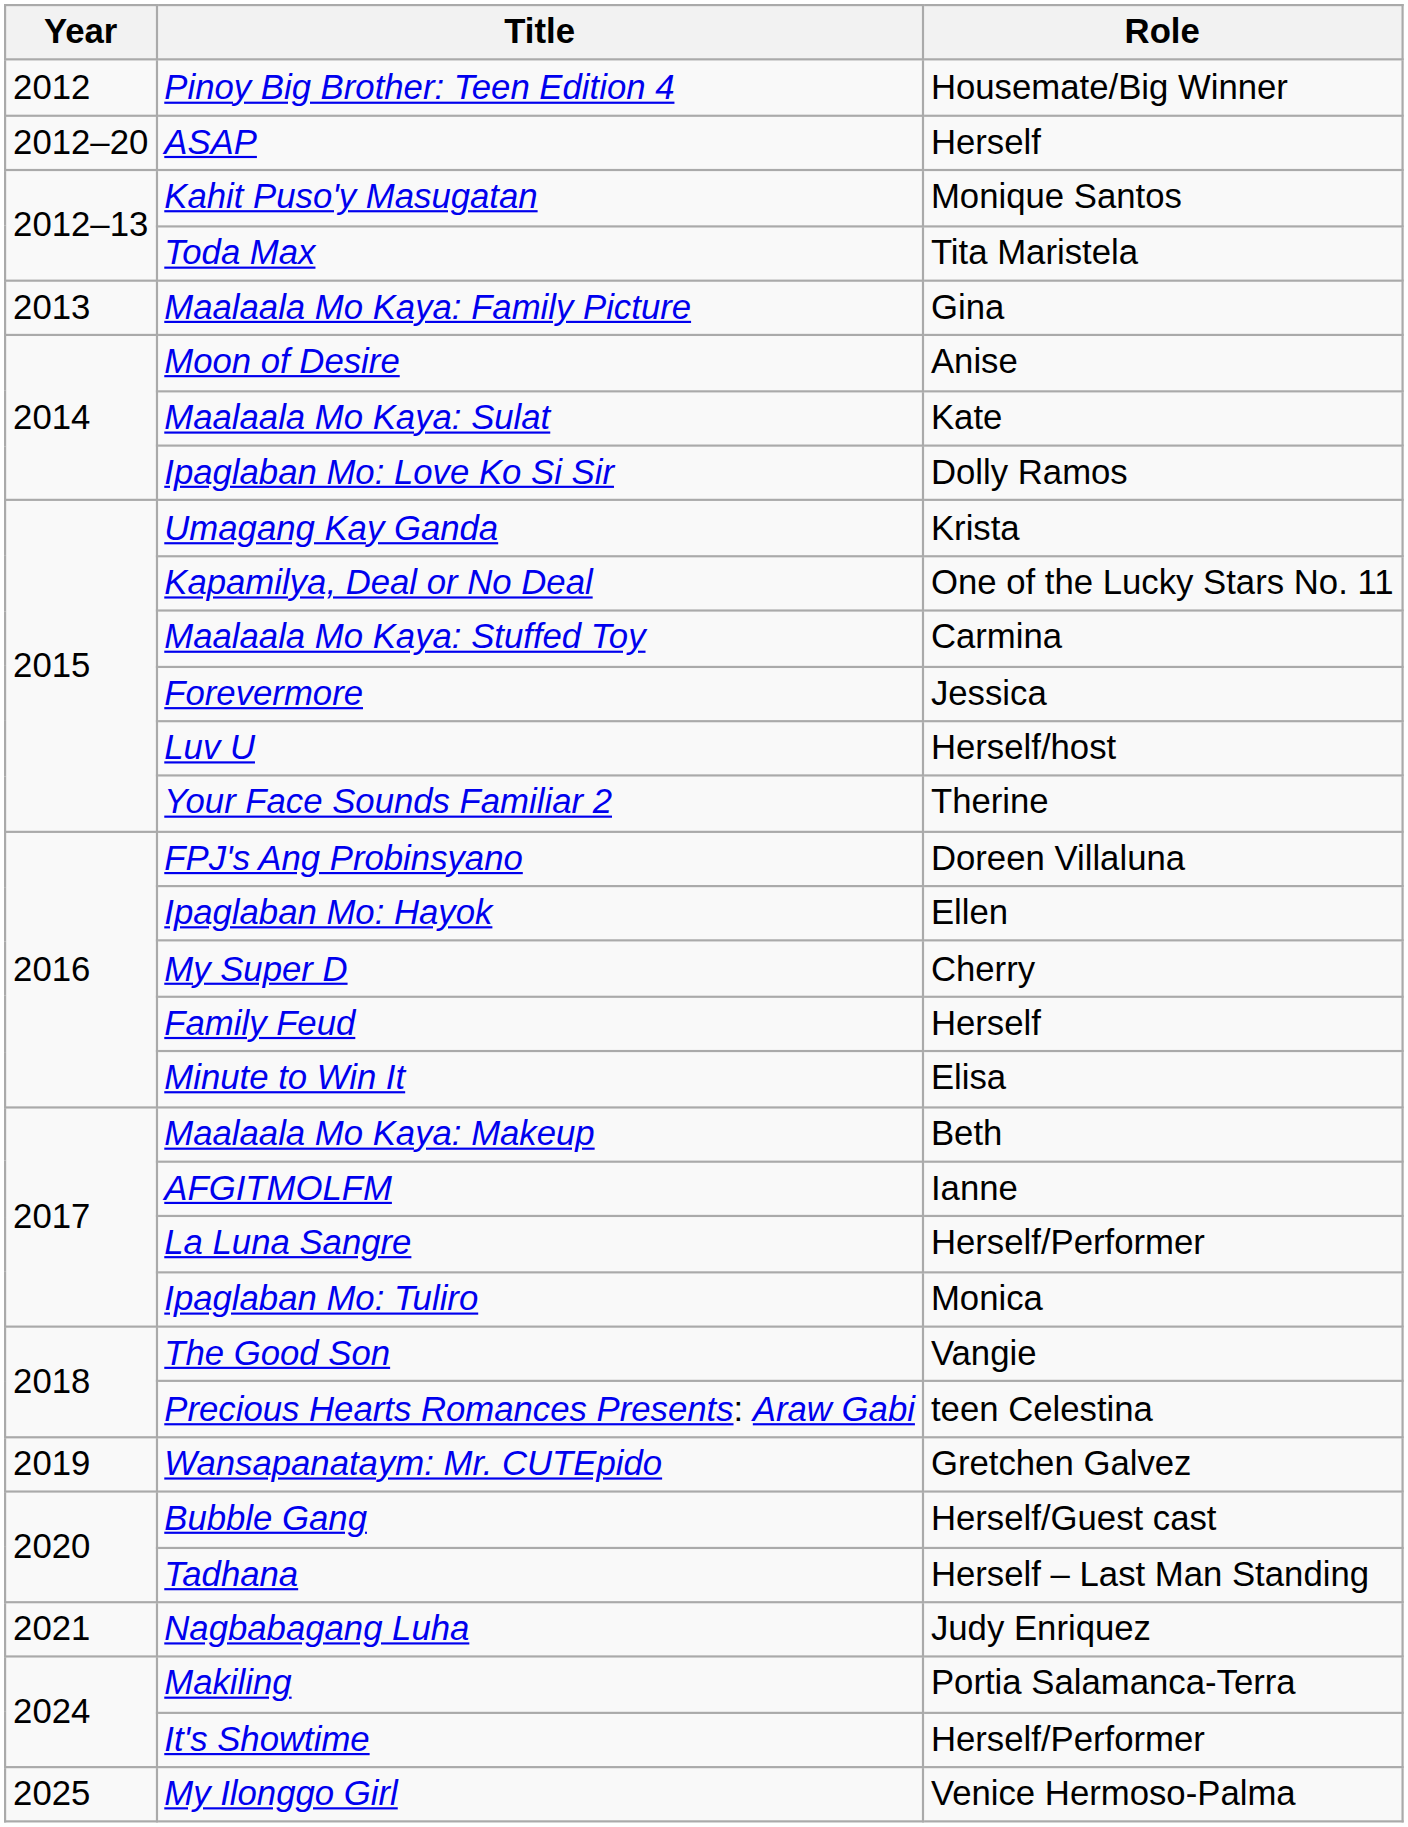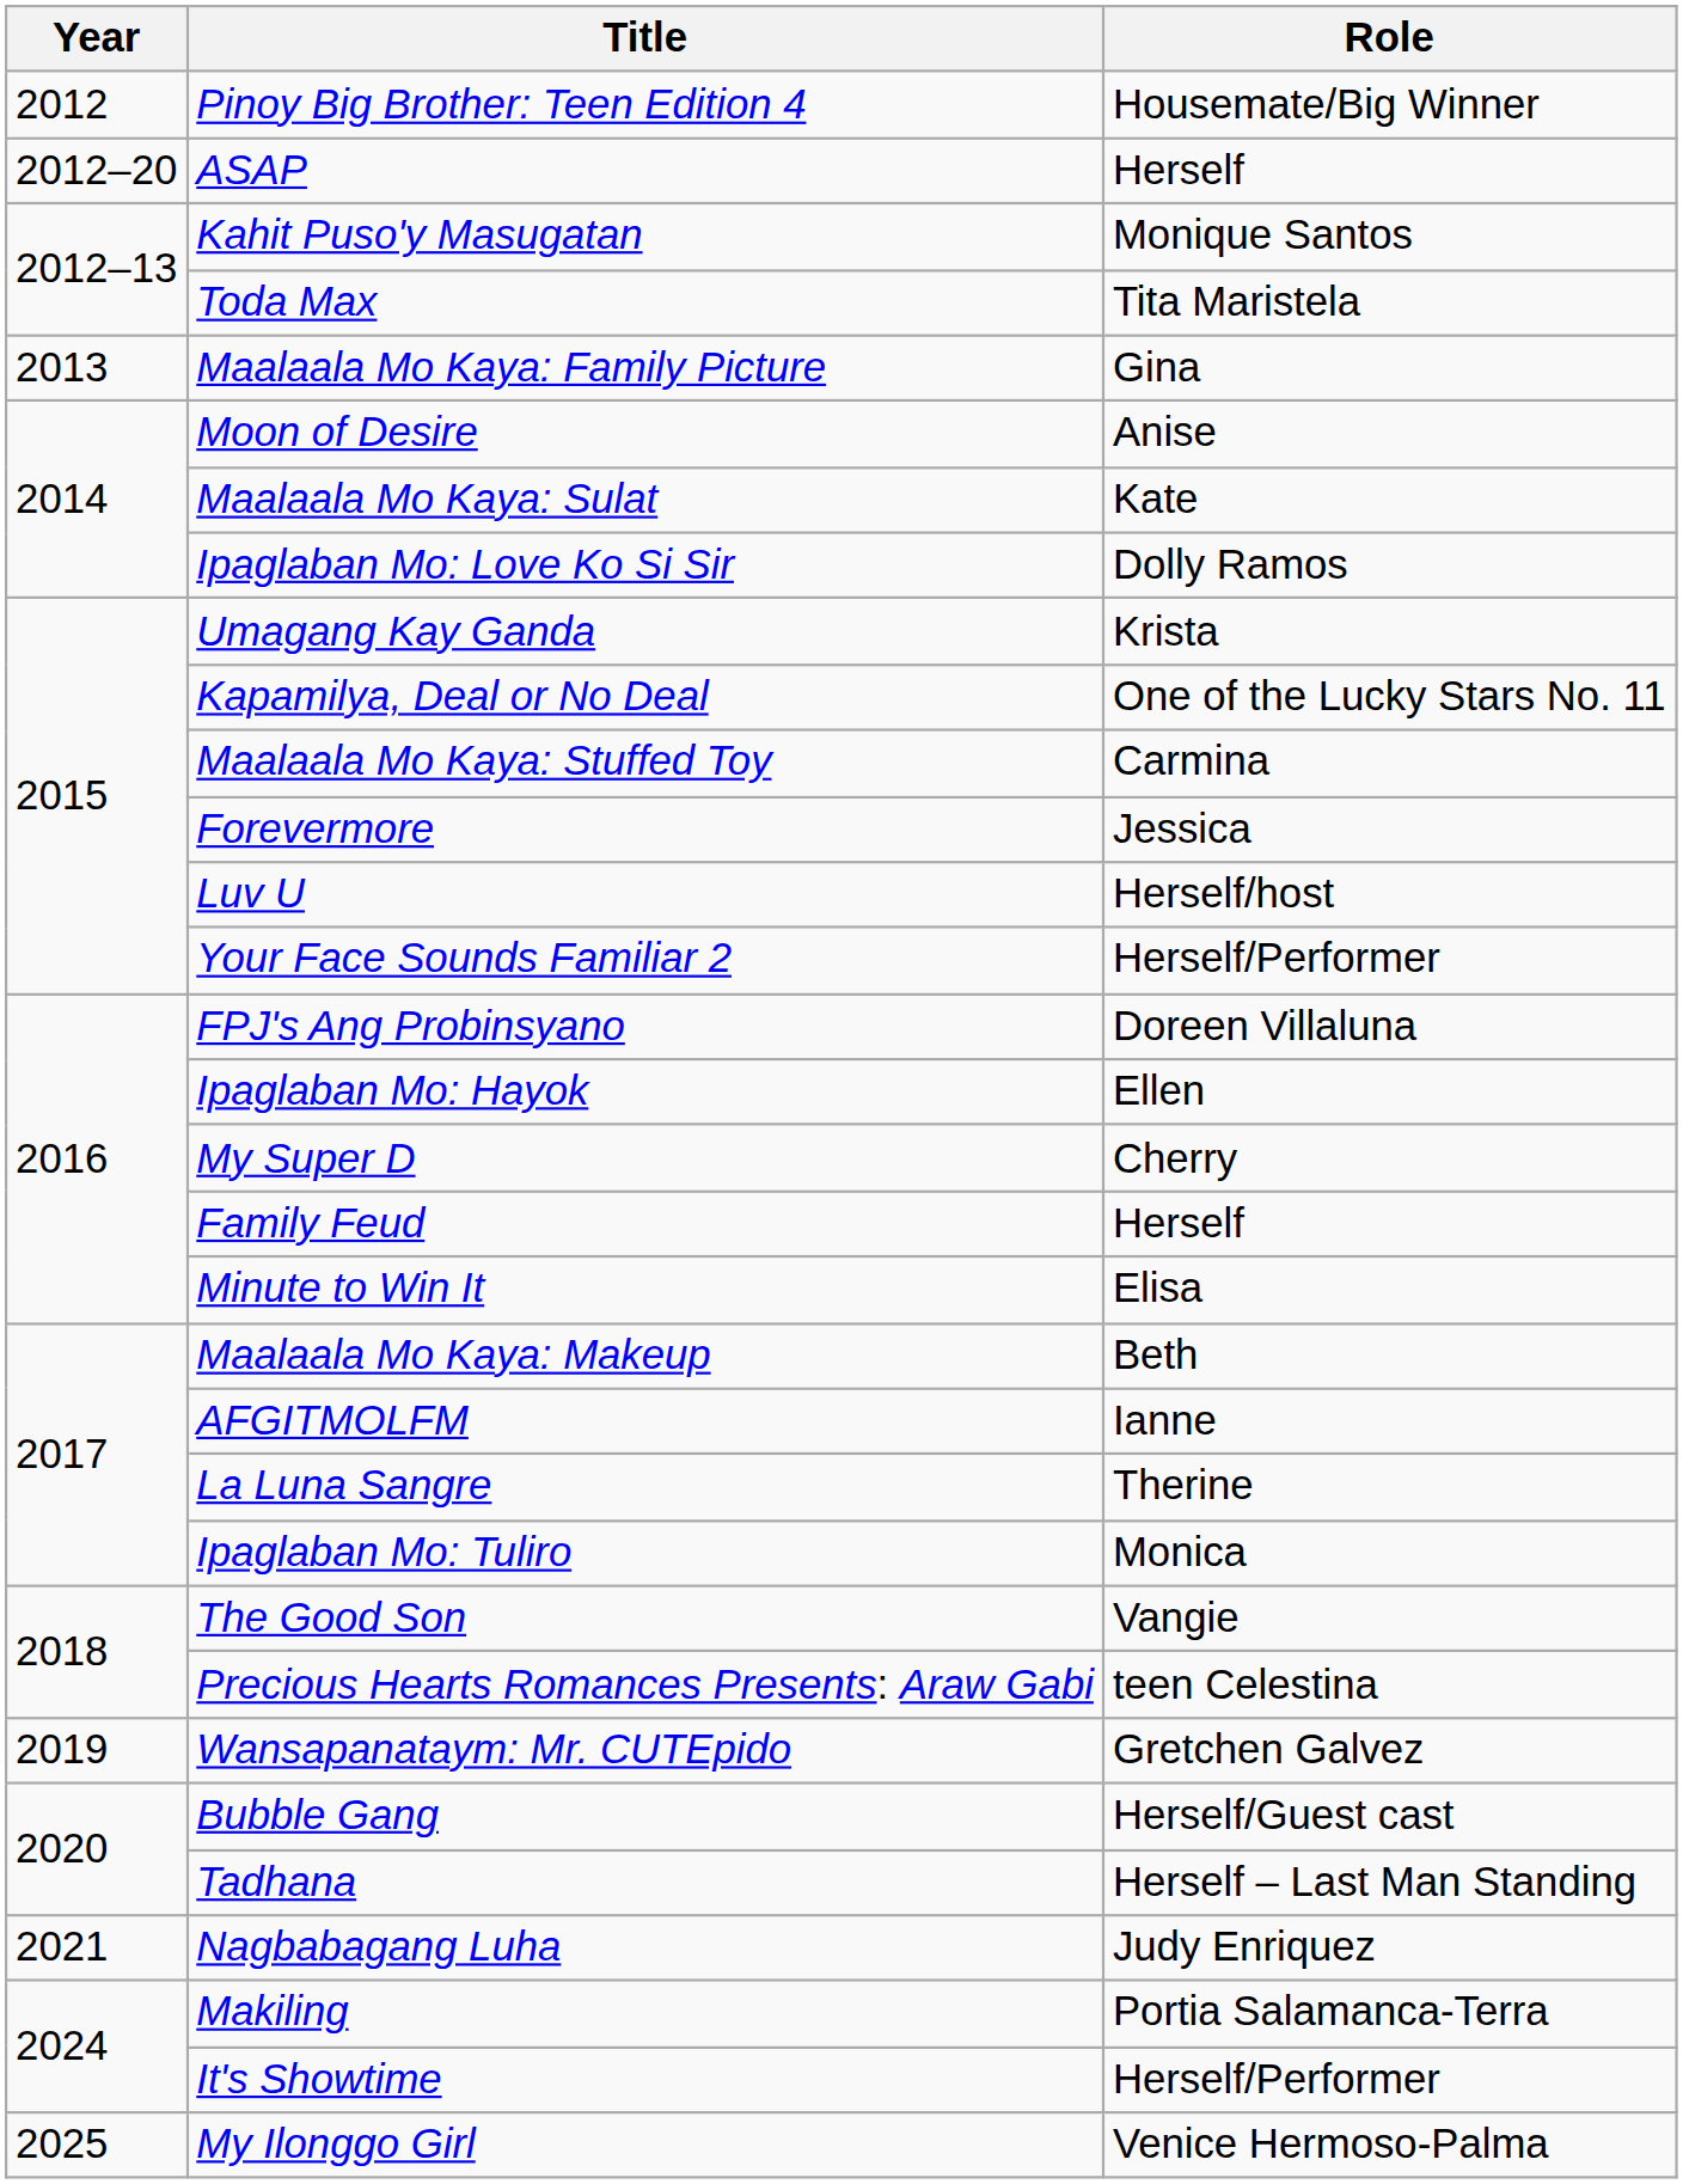Your Face Sounds Familiar 2 | Role: Therine -> Herself/Performer
La Luna Sangre | Role: Herself/Performer -> Therine
